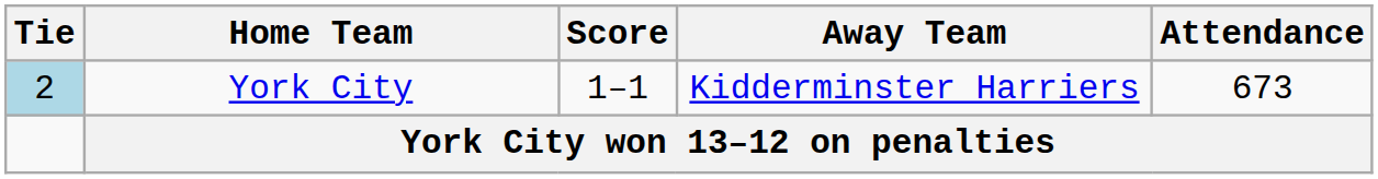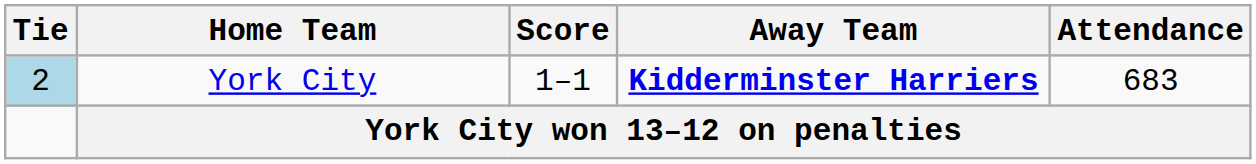York City | Away Team: normal -> bold
York City | Attendance: 673 -> 683
